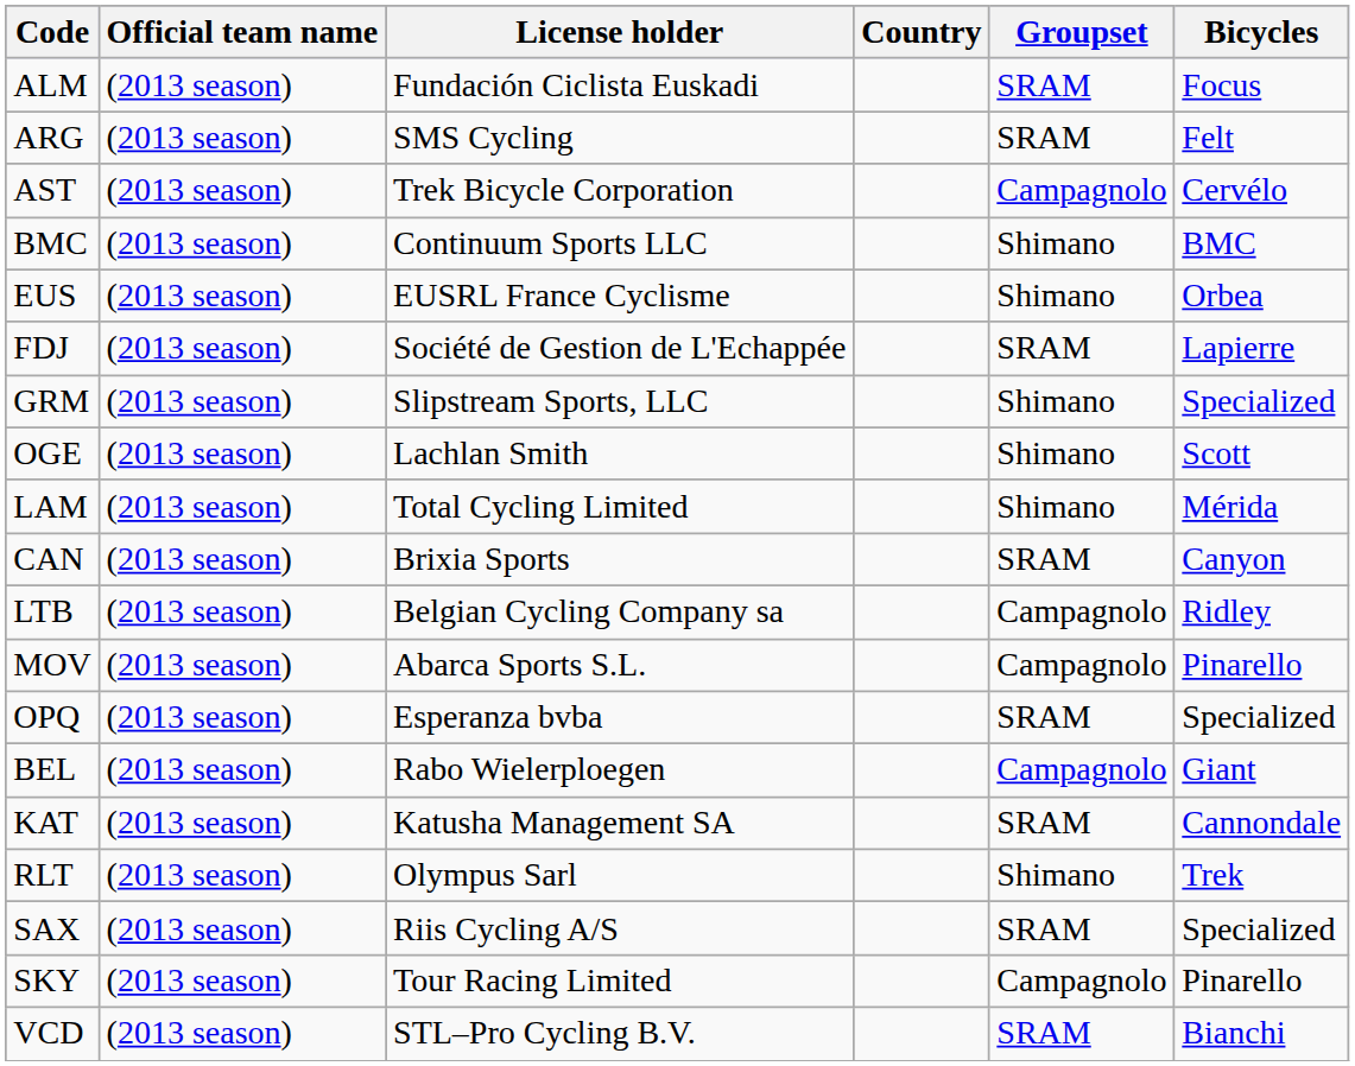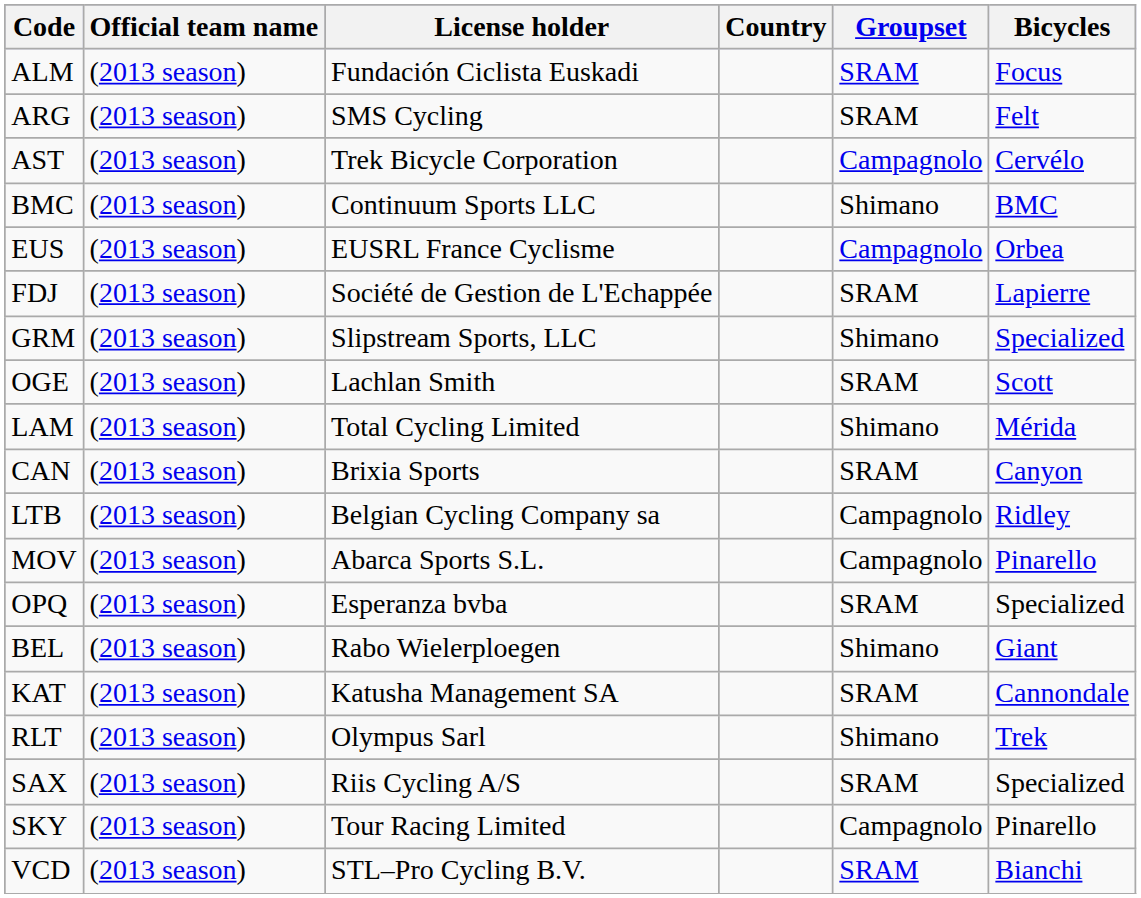EUS | Groupset: Shimano -> Campagnolo
OGE | Groupset: Shimano -> SRAM
BEL | Groupset: Campagnolo -> Shimano
